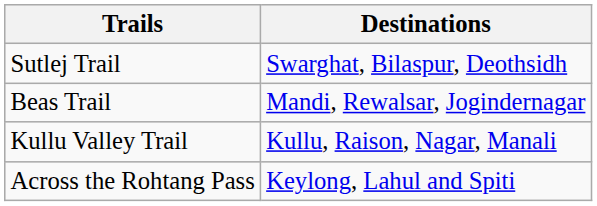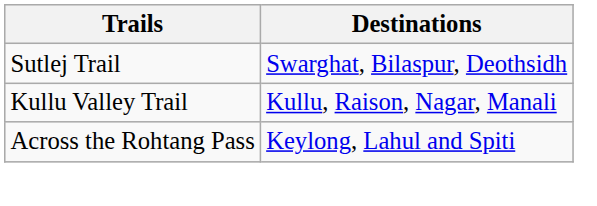- row: Beas Trail | Mandi, Rewalsar, Jogindernagar
